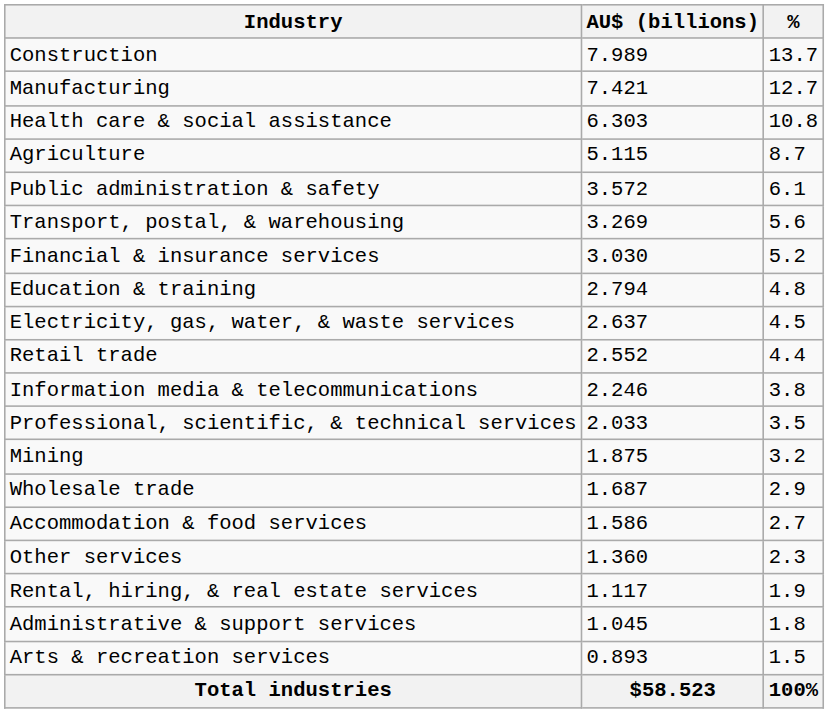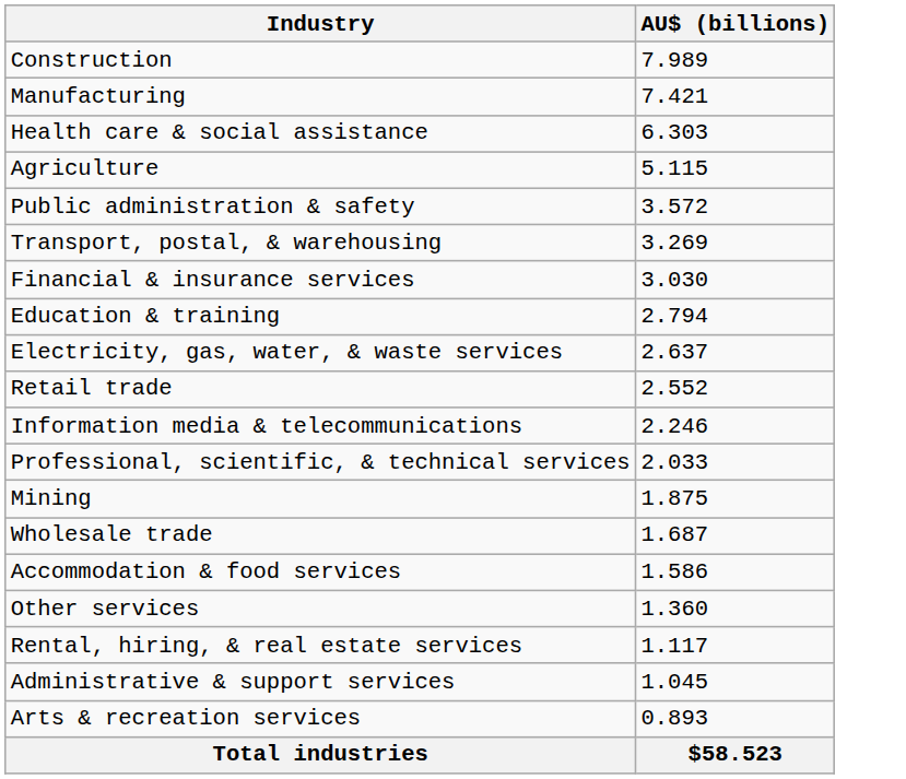- column: % | 13.7 | 12.7 | 10.8 | 8.7 | 6.1 | 5.6 | 5.2 | 4.8 | 4.5 | 4.4 | 3.8 | 3.5 | 3.2 | 2.9 | 2.7 | 2.3 | 1.9 | 1.8 | 1.5 | 100%
